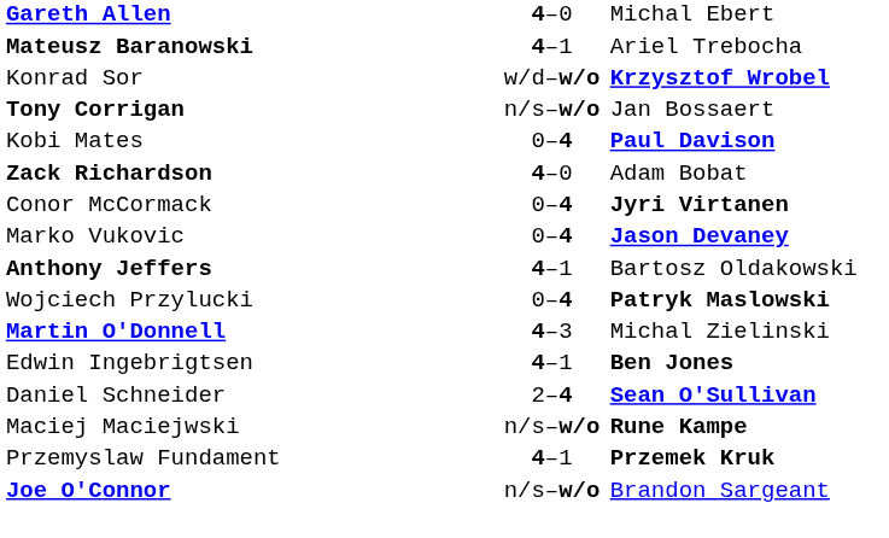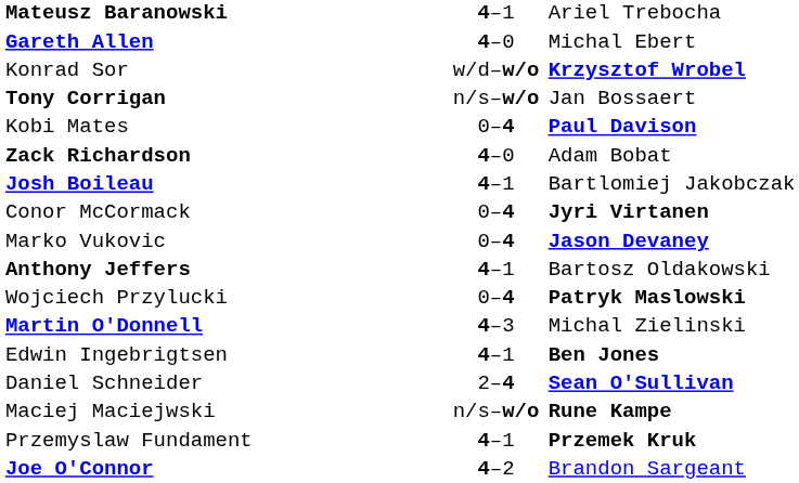rows swapped: Gareth Allen <-> Mateusz Baranowski
+ row: Josh Boileau | 4–1 | Bartlomiej Jakobczak
Joe O'Connor | column 2: n/s–w/o -> 4–2
